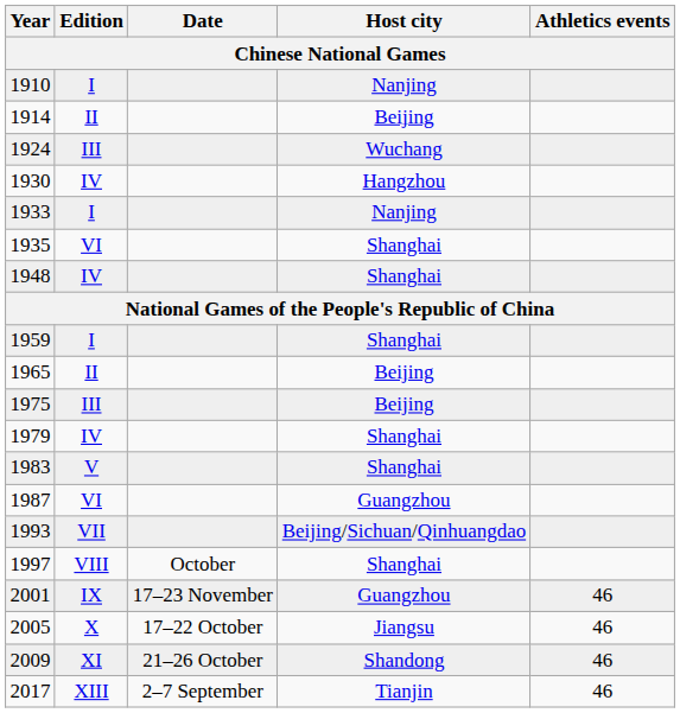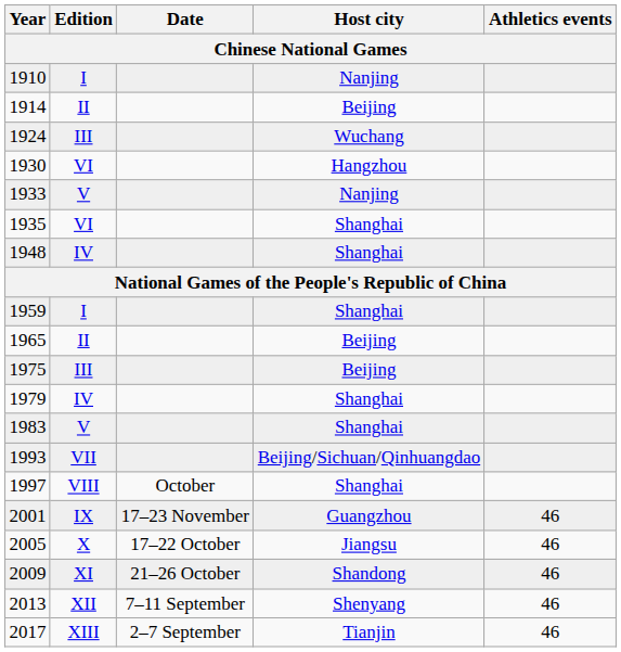1930 | Edition: IV -> VI
1933 | Edition: I -> V
- row: 1987 | VI | Guangzhou
+ row: 2013 | XII | 7–11 September | Shenyang | 46
